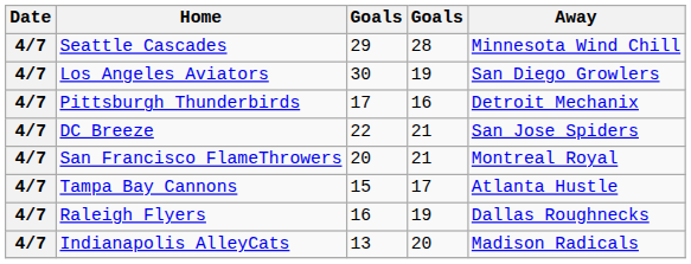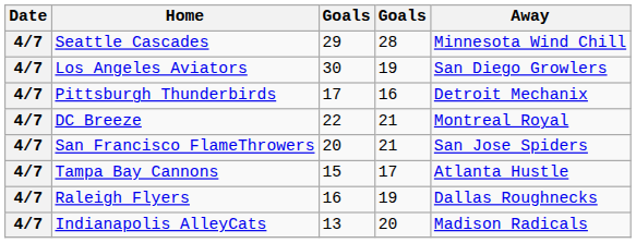DC Breeze | Away: San Jose Spiders -> Montreal Royal
San Francisco FlameThrowers | Away: Montreal Royal -> San Jose Spiders
